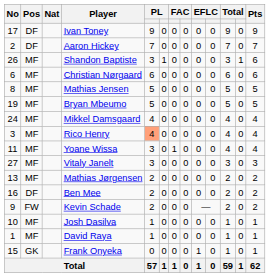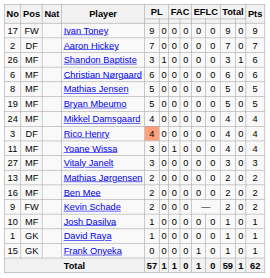Ivan Toney | Pos: DF -> FW
Rico Henry | Pos: MF -> DF
Ben Mee | Pos: DF -> MF
David Raya | Pos: MF -> GK
